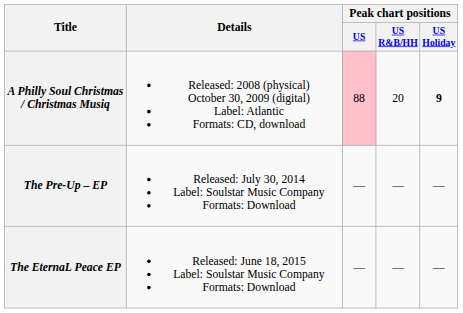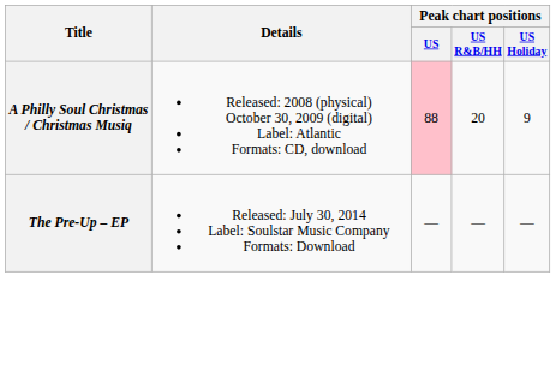A Philly Soul Christmas / Christmas Musiq | Peak chart positions / US Holiday: bold -> normal
- row: The EternaL Peace EP | Released: June 18, 2015 Label: Soulstar Music Company Formats: Download | — | — | —
